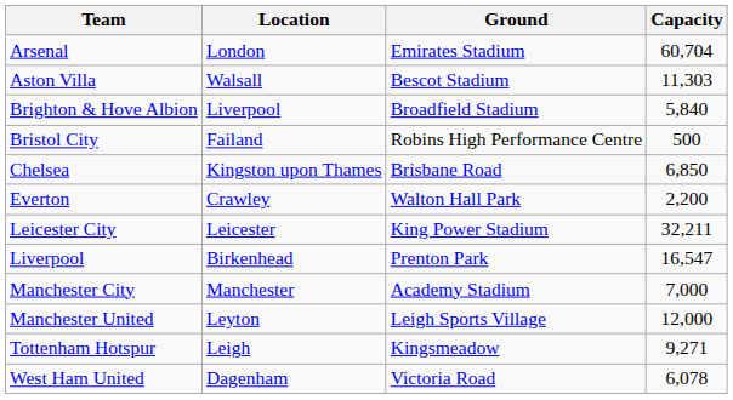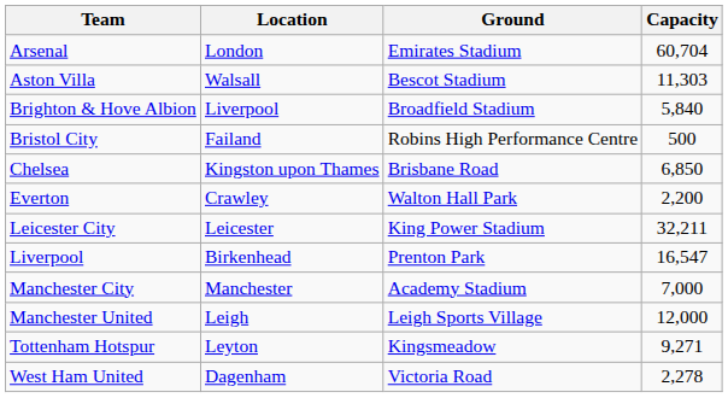Manchester United | Location: Leyton -> Leigh
Tottenham Hotspur | Location: Leigh -> Leyton
West Ham United | Capacity: 6,078 -> 2,278
